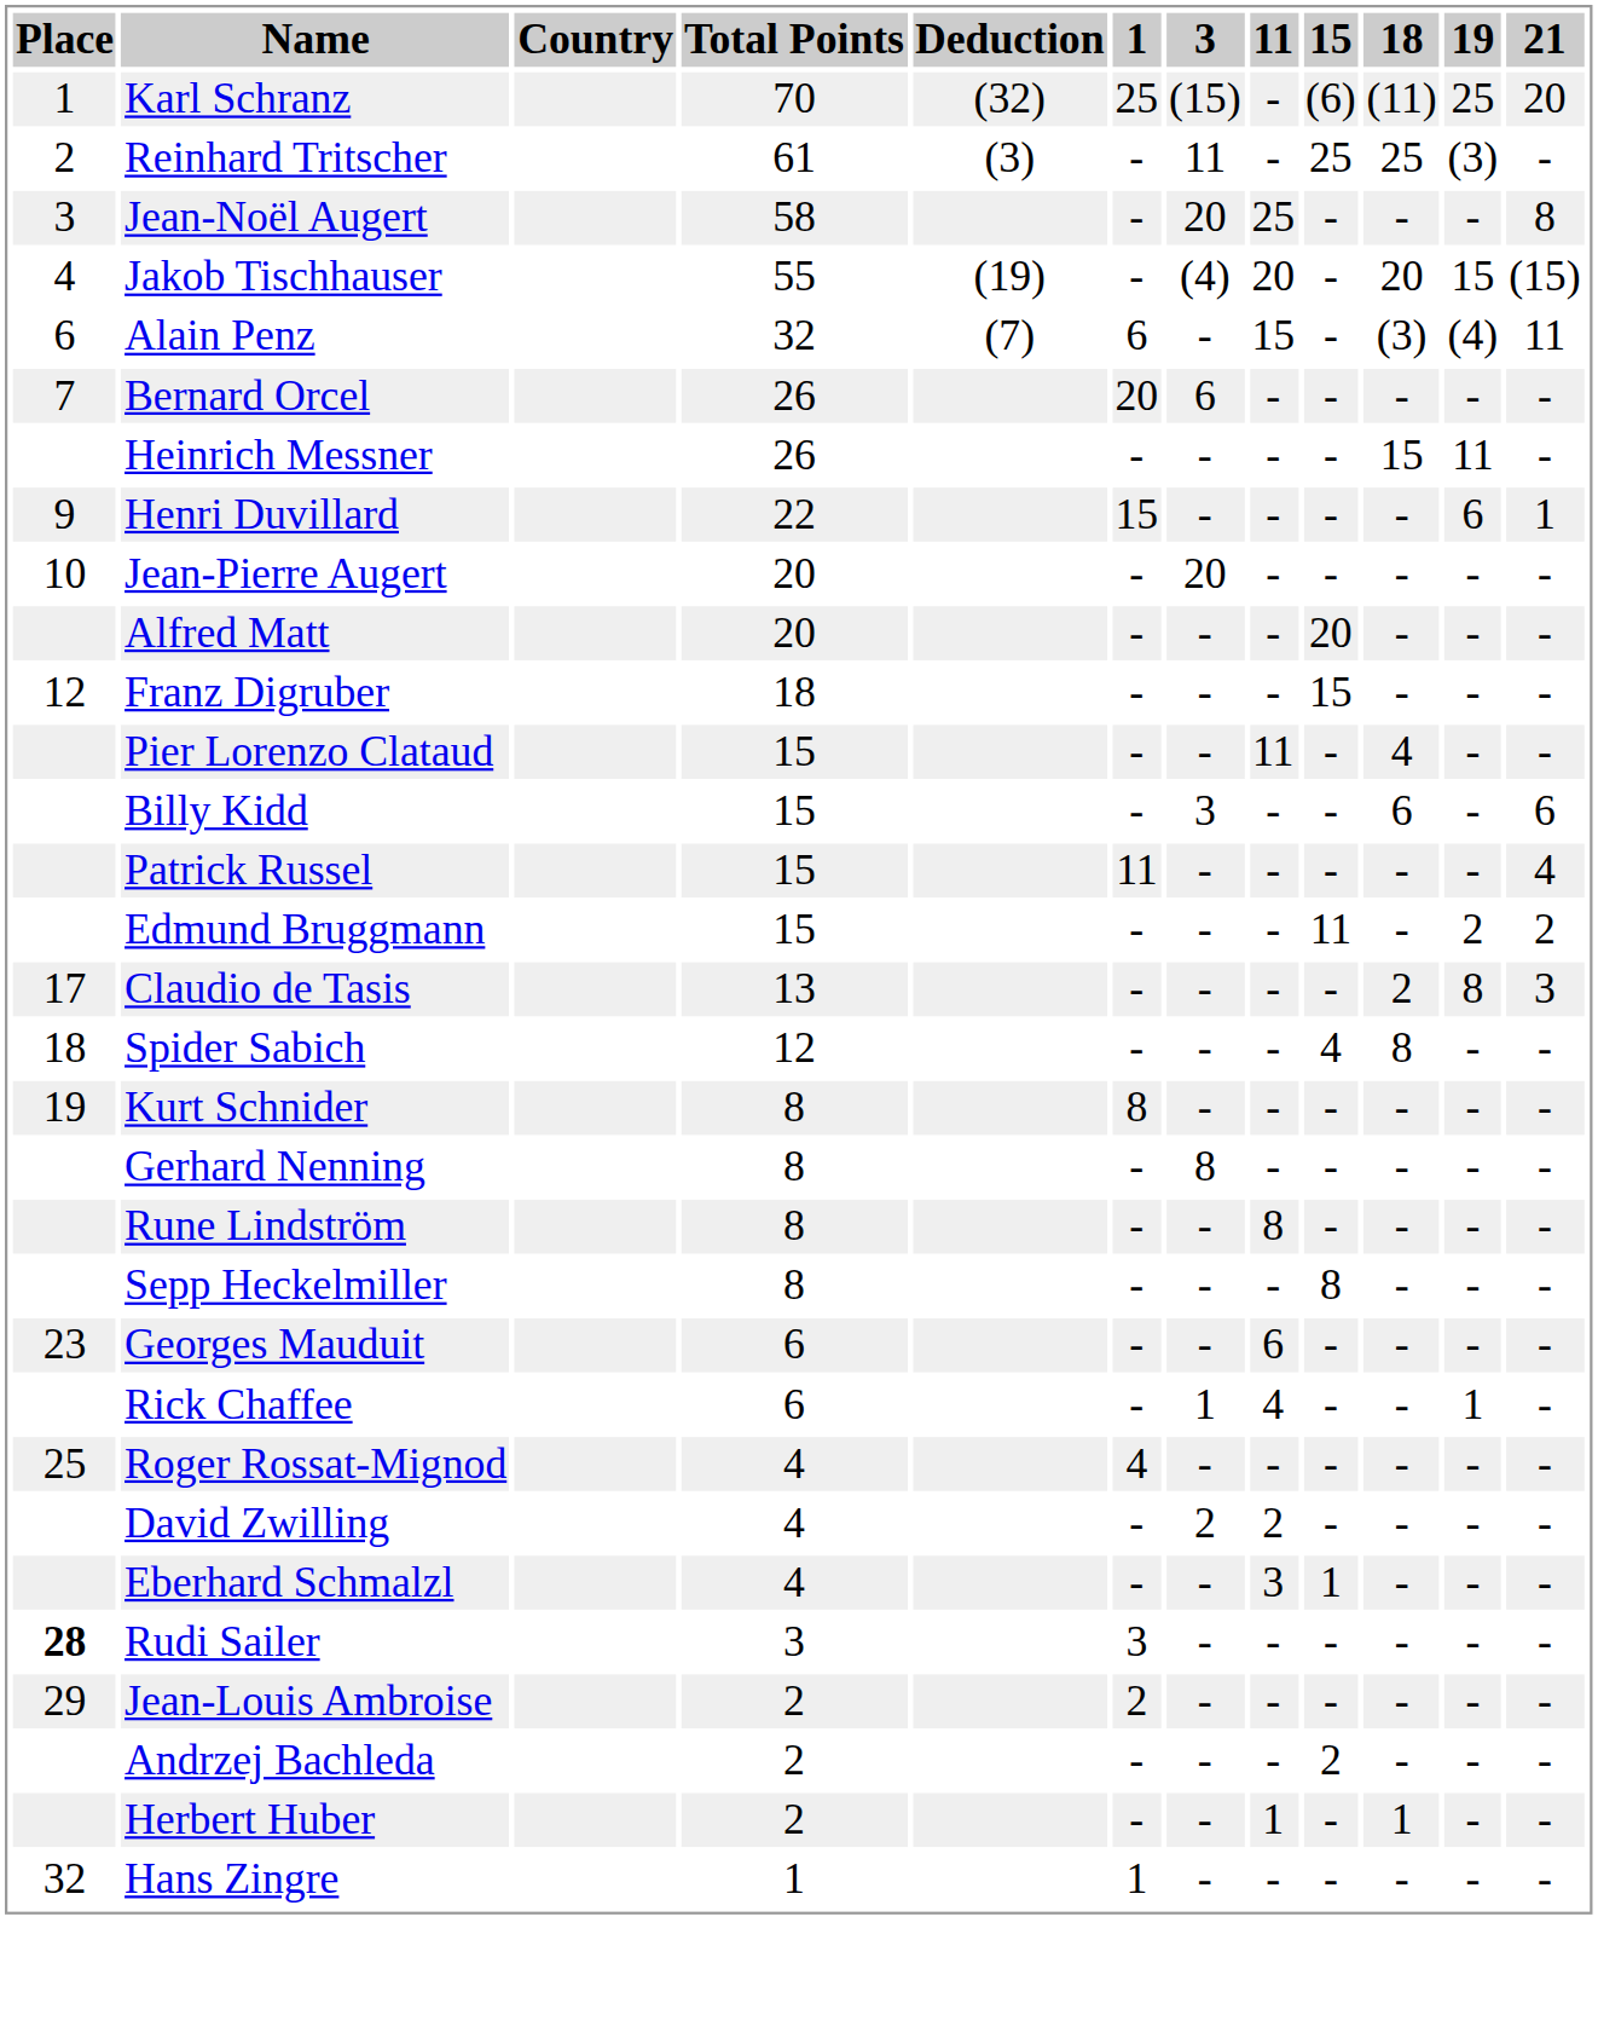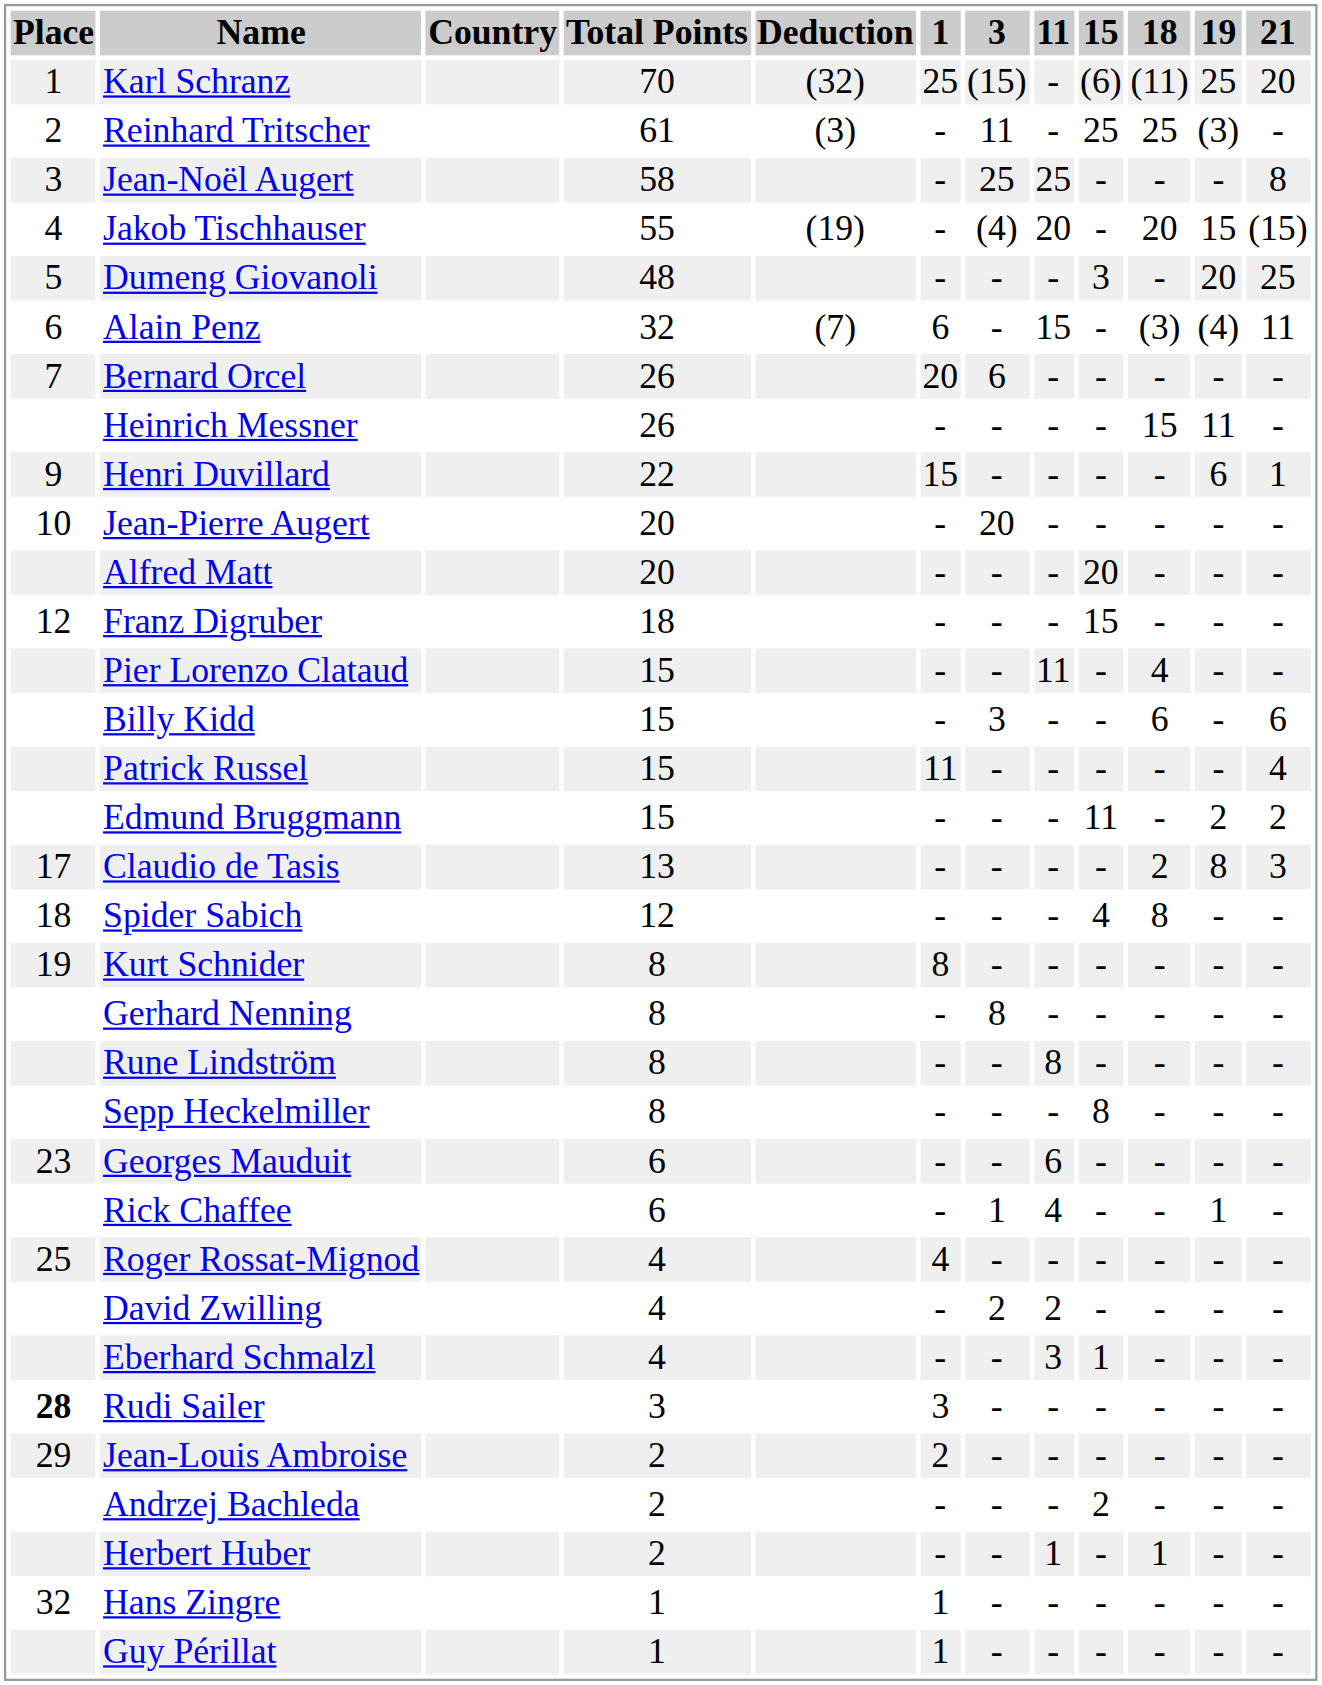Jean-Noël Augert | 3: 20 -> 25
+ row: 5 | Dumeng Giovanoli | 48 | - | - | - | 3 | - | 20 | 25
+ row: Guy Périllat | 1 | 1 | - | - | - | - | - | -
